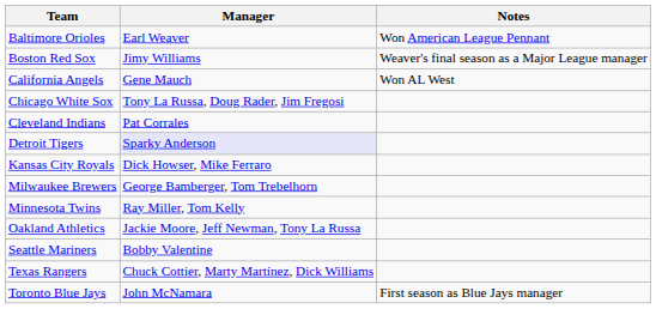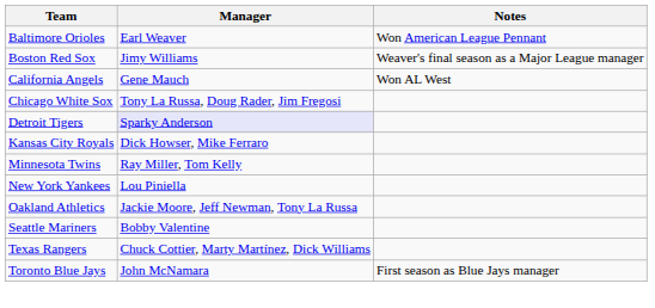- row: Cleveland Indians | Pat Corrales
- row: Milwaukee Brewers | George Bamberger, Tom Trebelhorn
+ row: New York Yankees | Lou Piniella
